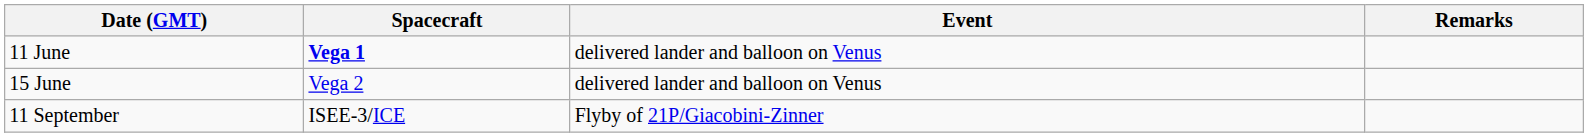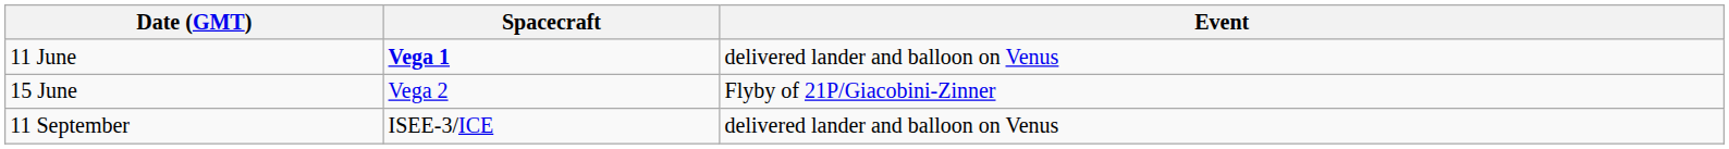- column: Remarks
15 June | Event: delivered lander and balloon on Venus -> Flyby of 21P/Giacobini-Zinner
11 September | Event: Flyby of 21P/Giacobini-Zinner -> delivered lander and balloon on Venus
